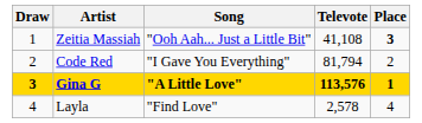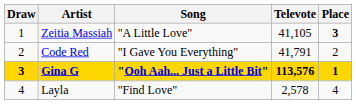Zeitia Massiah | Song: "Ooh Aah... Just a Little Bit" -> "A Little Love"
Zeitia Massiah | Televote: 41,108 -> 41,105
Code Red | Televote: 81,794 -> 41,791
Gina G | Song: "A Little Love" -> "Ooh Aah... Just a Little Bit"
